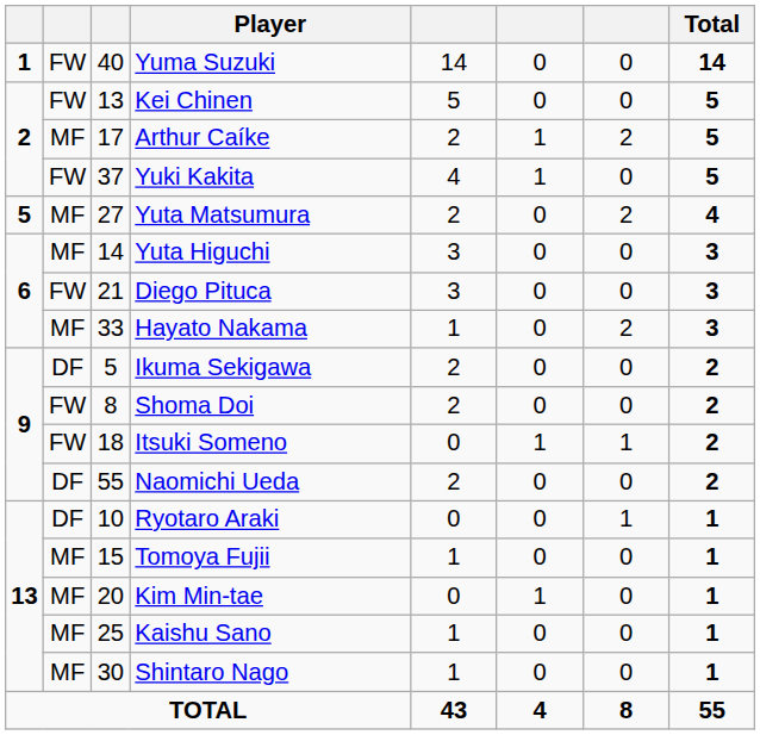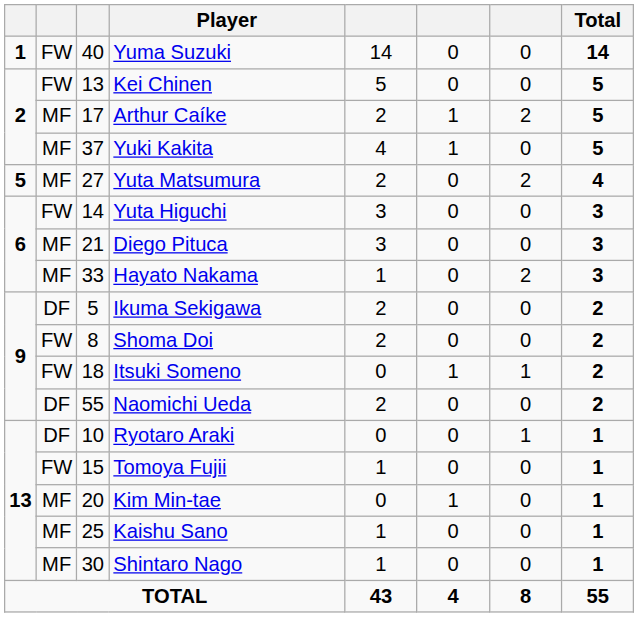Yuki Kakita | column 2: FW -> MF
Yuta Higuchi | column 2: MF -> FW
Diego Pituca | column 2: FW -> MF
Tomoya Fujii | column 2: MF -> FW
